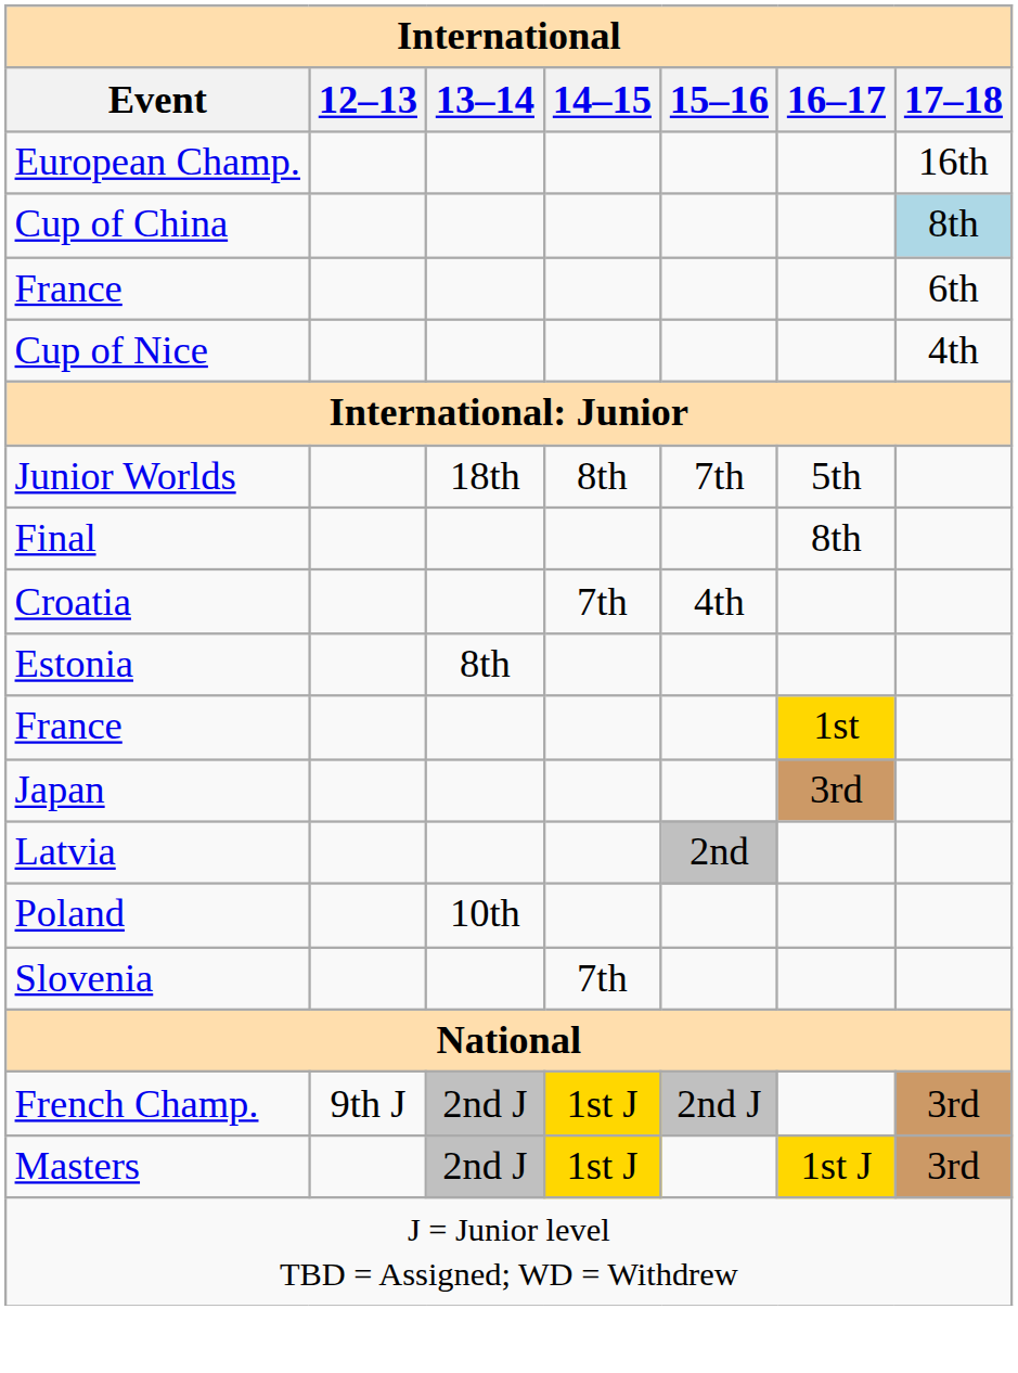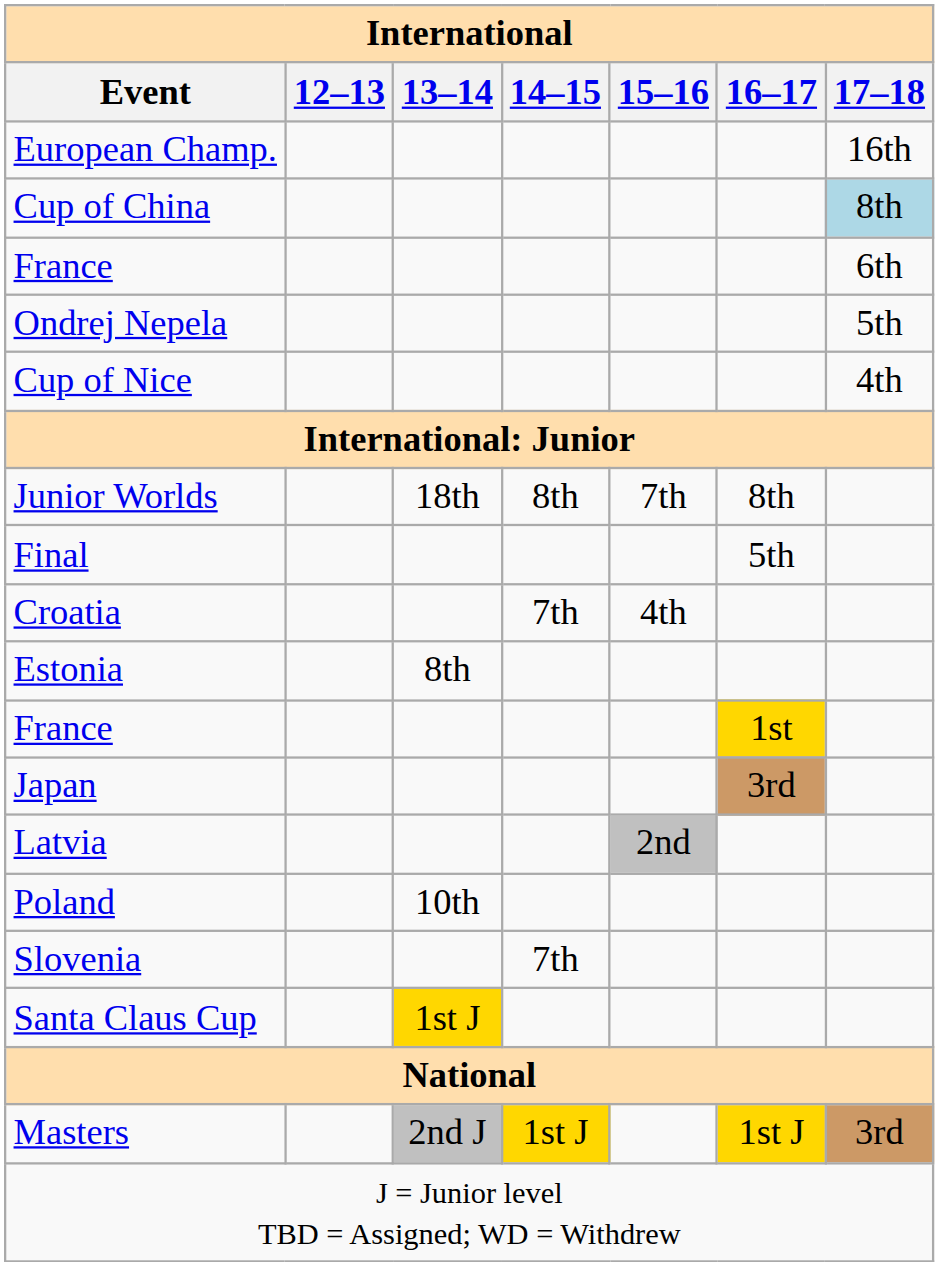+ row: Ondrej Nepela | 5th
Junior Worlds | 16–17: 5th -> 8th
Final | 16–17: 8th -> 5th
+ row: Santa Claus Cup | 1st J
- row: French Champ. | 9th J | 2nd J | 1st J | 2nd J | 3rd
